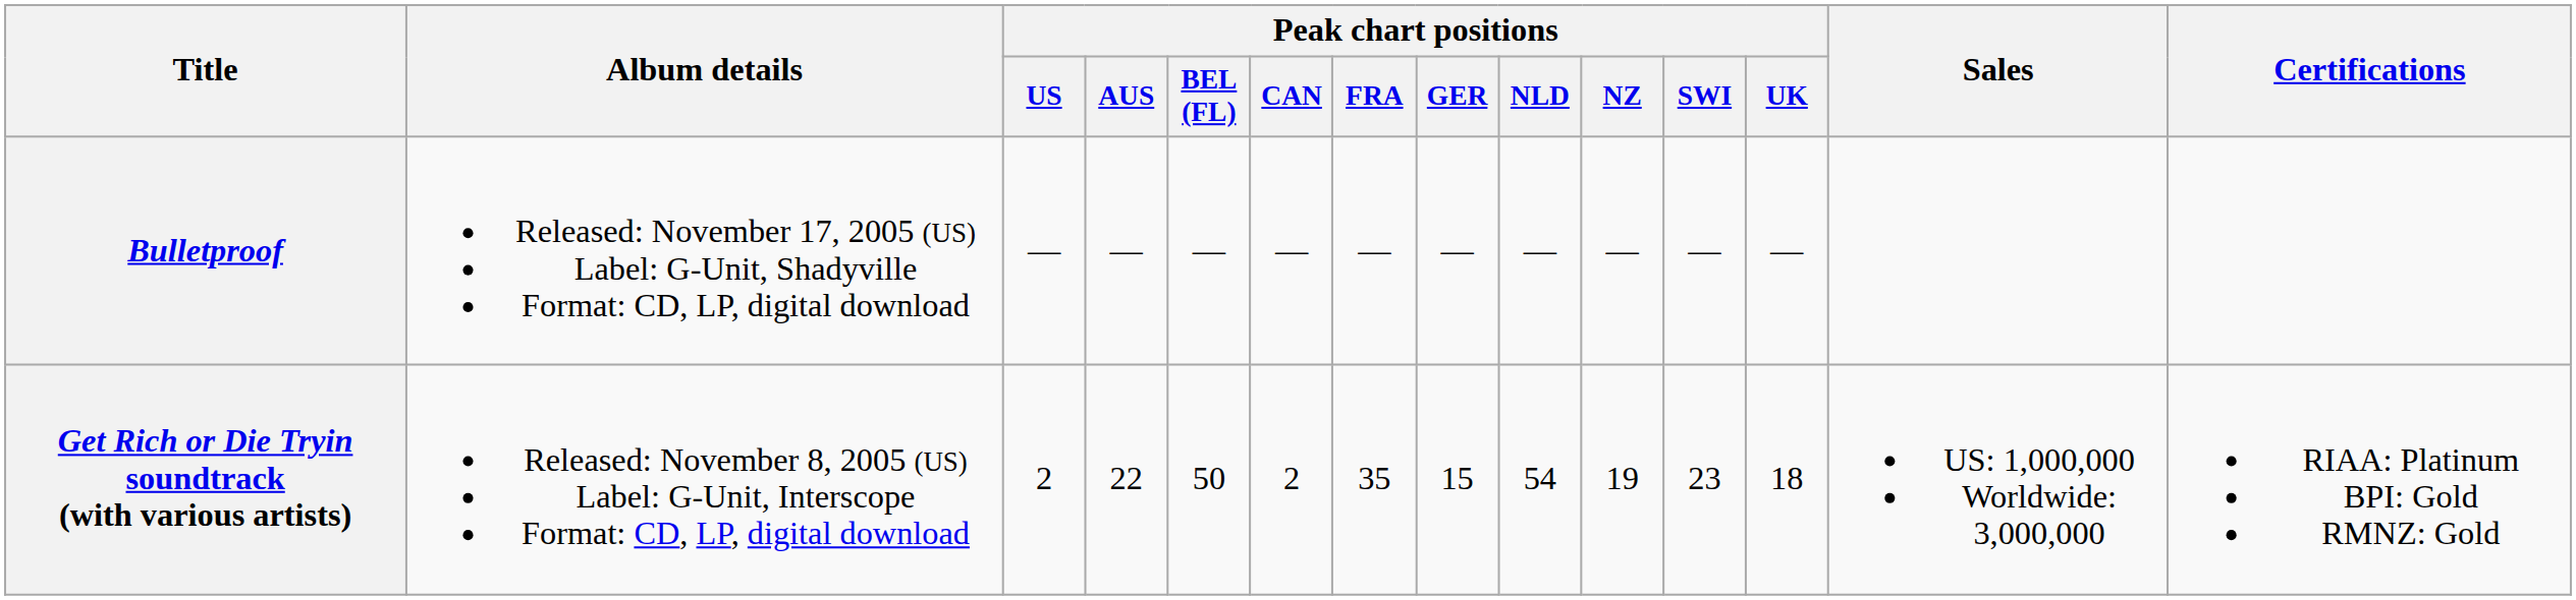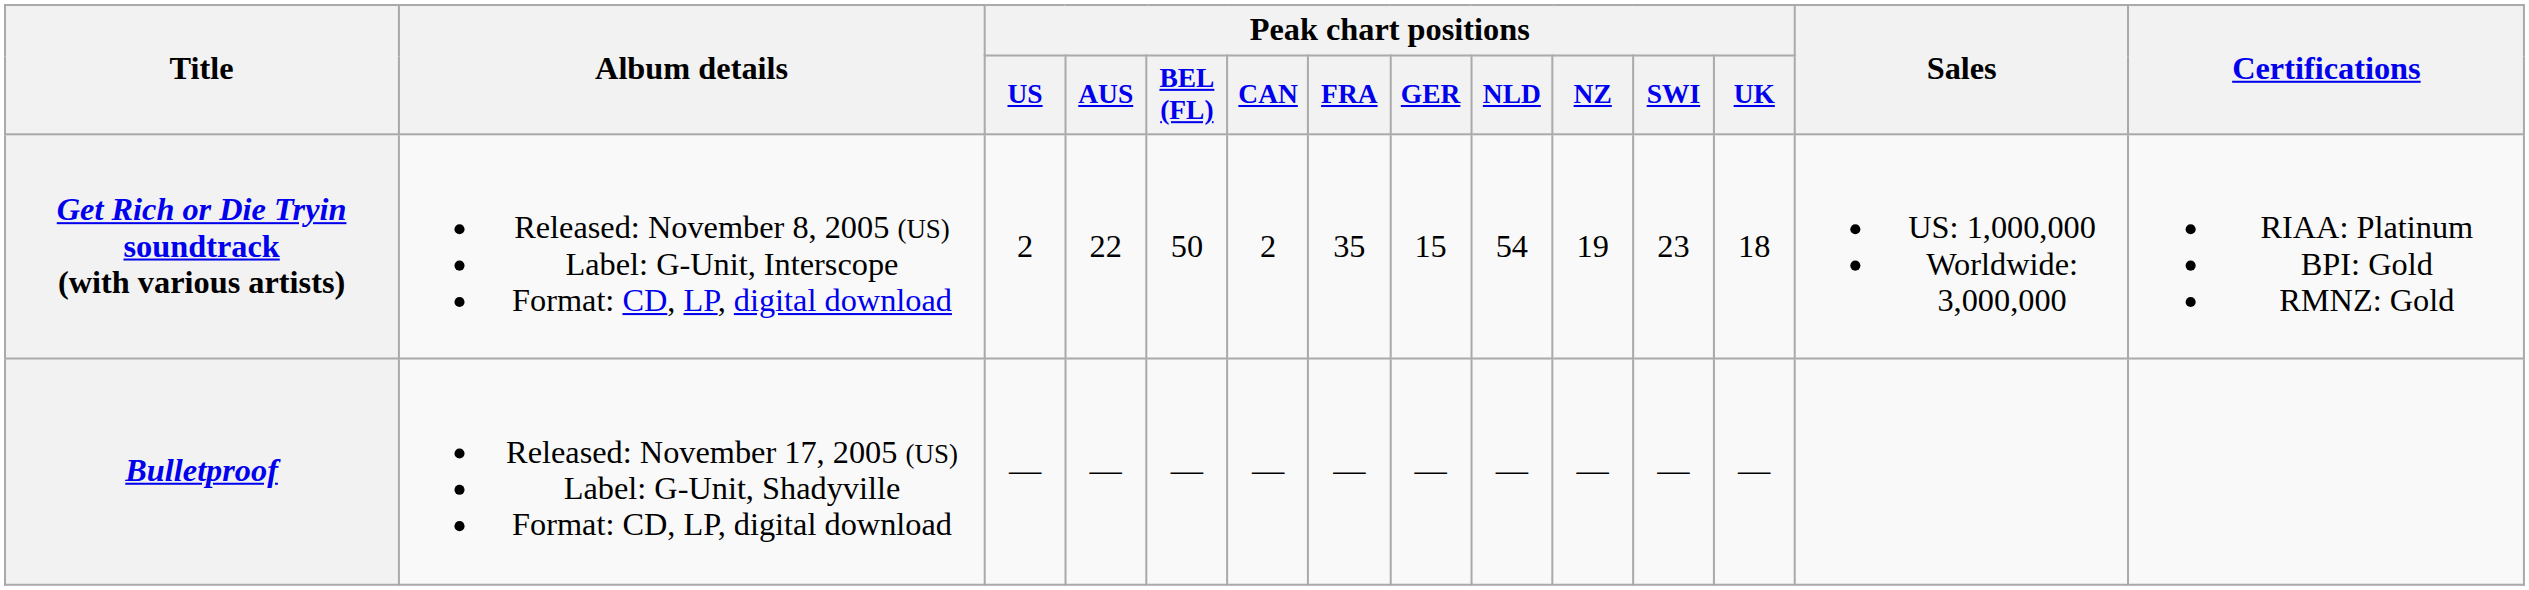rows swapped: Get Rich or Die Tryin soundtrack (with various artists) <-> Bulletproof
